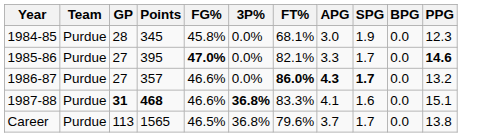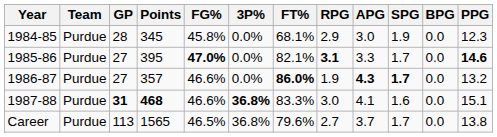+ column: RPG | 2.9 | 3.1 | 1.9 | 3.0 | 2.7
